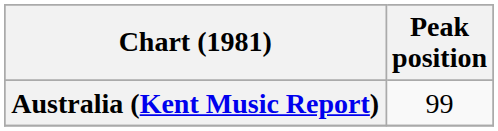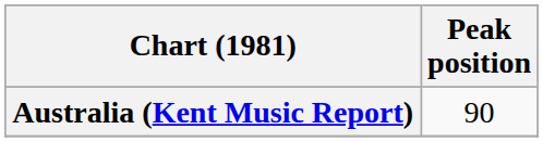Australia (Kent Music Report) | Peak position: 99 -> 90
